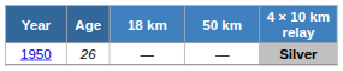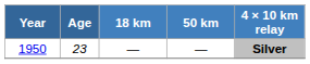1950 | Age: 26 -> 23
